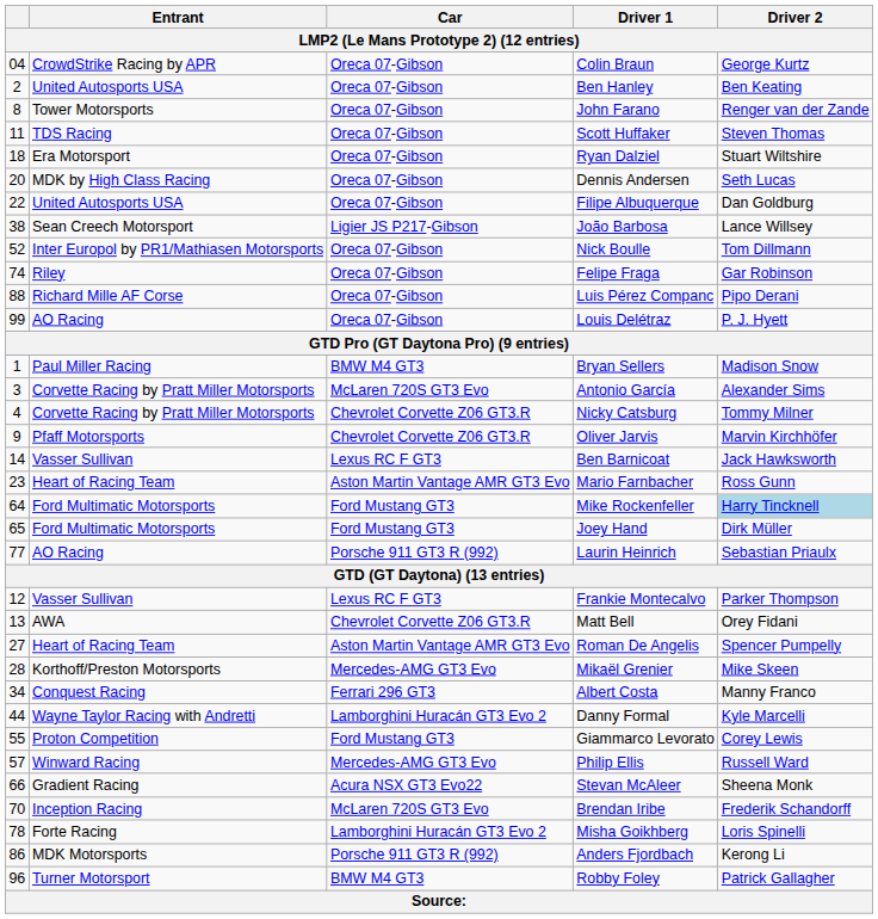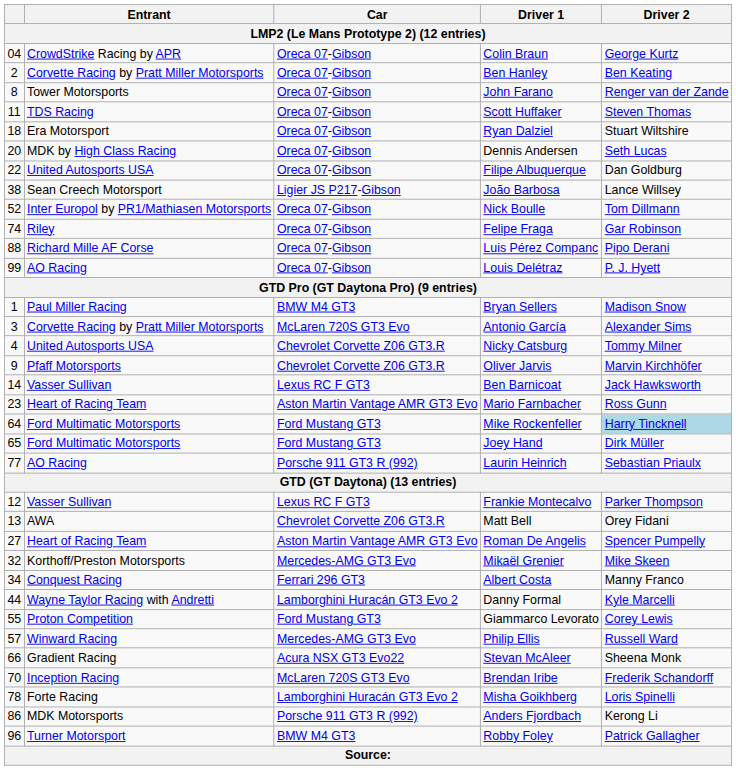Ben Hanley | Entrant: United Autosports USA -> Corvette Racing by Pratt Miller Motorsports
Nicky Catsburg | Entrant: Corvette Racing by Pratt Miller Motorsports -> United Autosports USA
Mikaël Grenier | column 1: 28 -> 32
